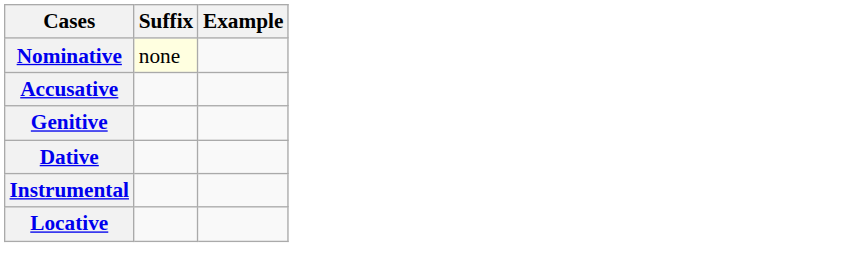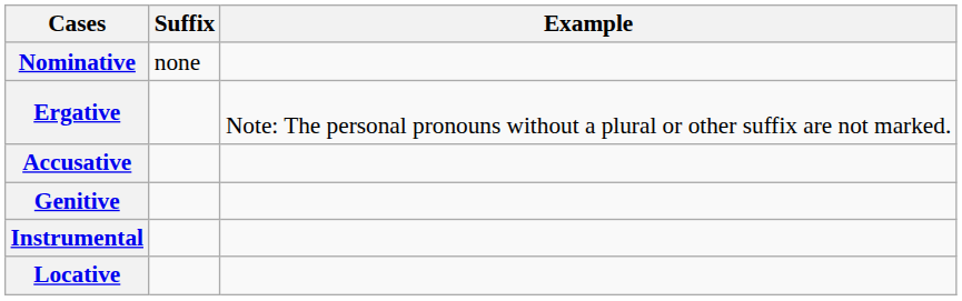Nominative | Suffix: lightyellow background -> no background
+ row: Ergative | Note: The personal pronouns without a plural or other suffix are not marked.
- row: Dative
